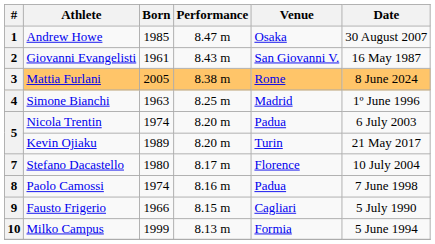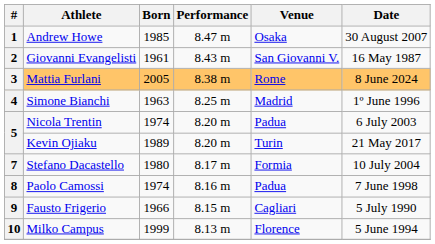7 | Venue: Florence -> Formia
10 | Venue: Formia -> Florence
